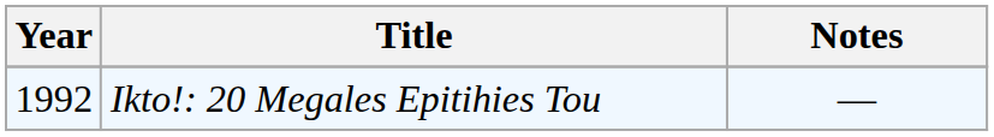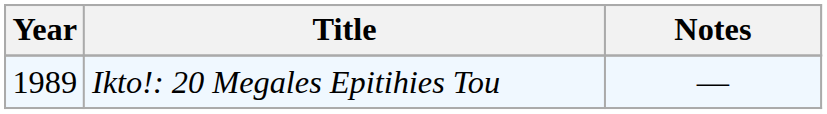Ikto!: 20 Megales Epitihies Tou | Year: 1992 -> 1989
